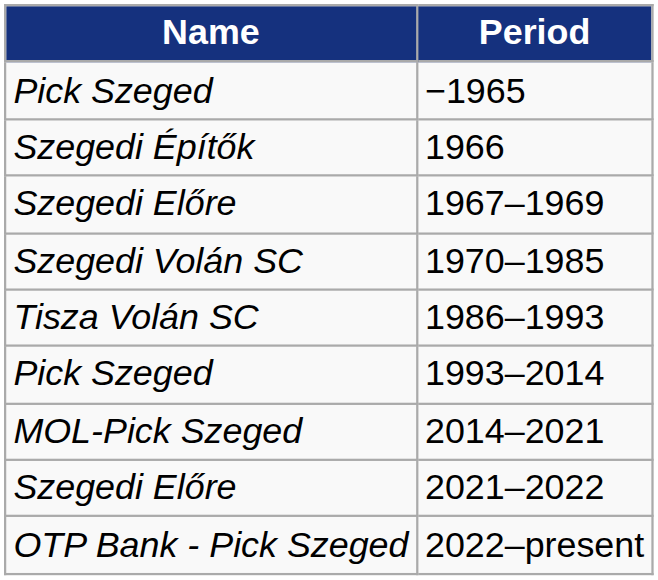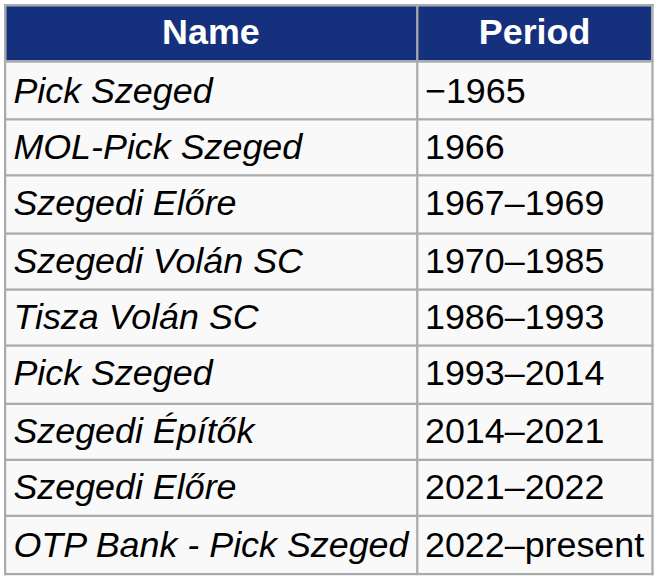1966 | Name: Szegedi Építők -> MOL-Pick Szeged
2014–2021 | Name: MOL-Pick Szeged -> Szegedi Építők
